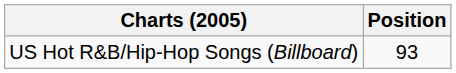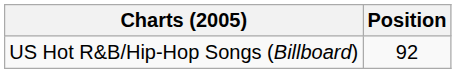US Hot R&B/Hip-Hop Songs (Billboard) | Position: 93 -> 92
